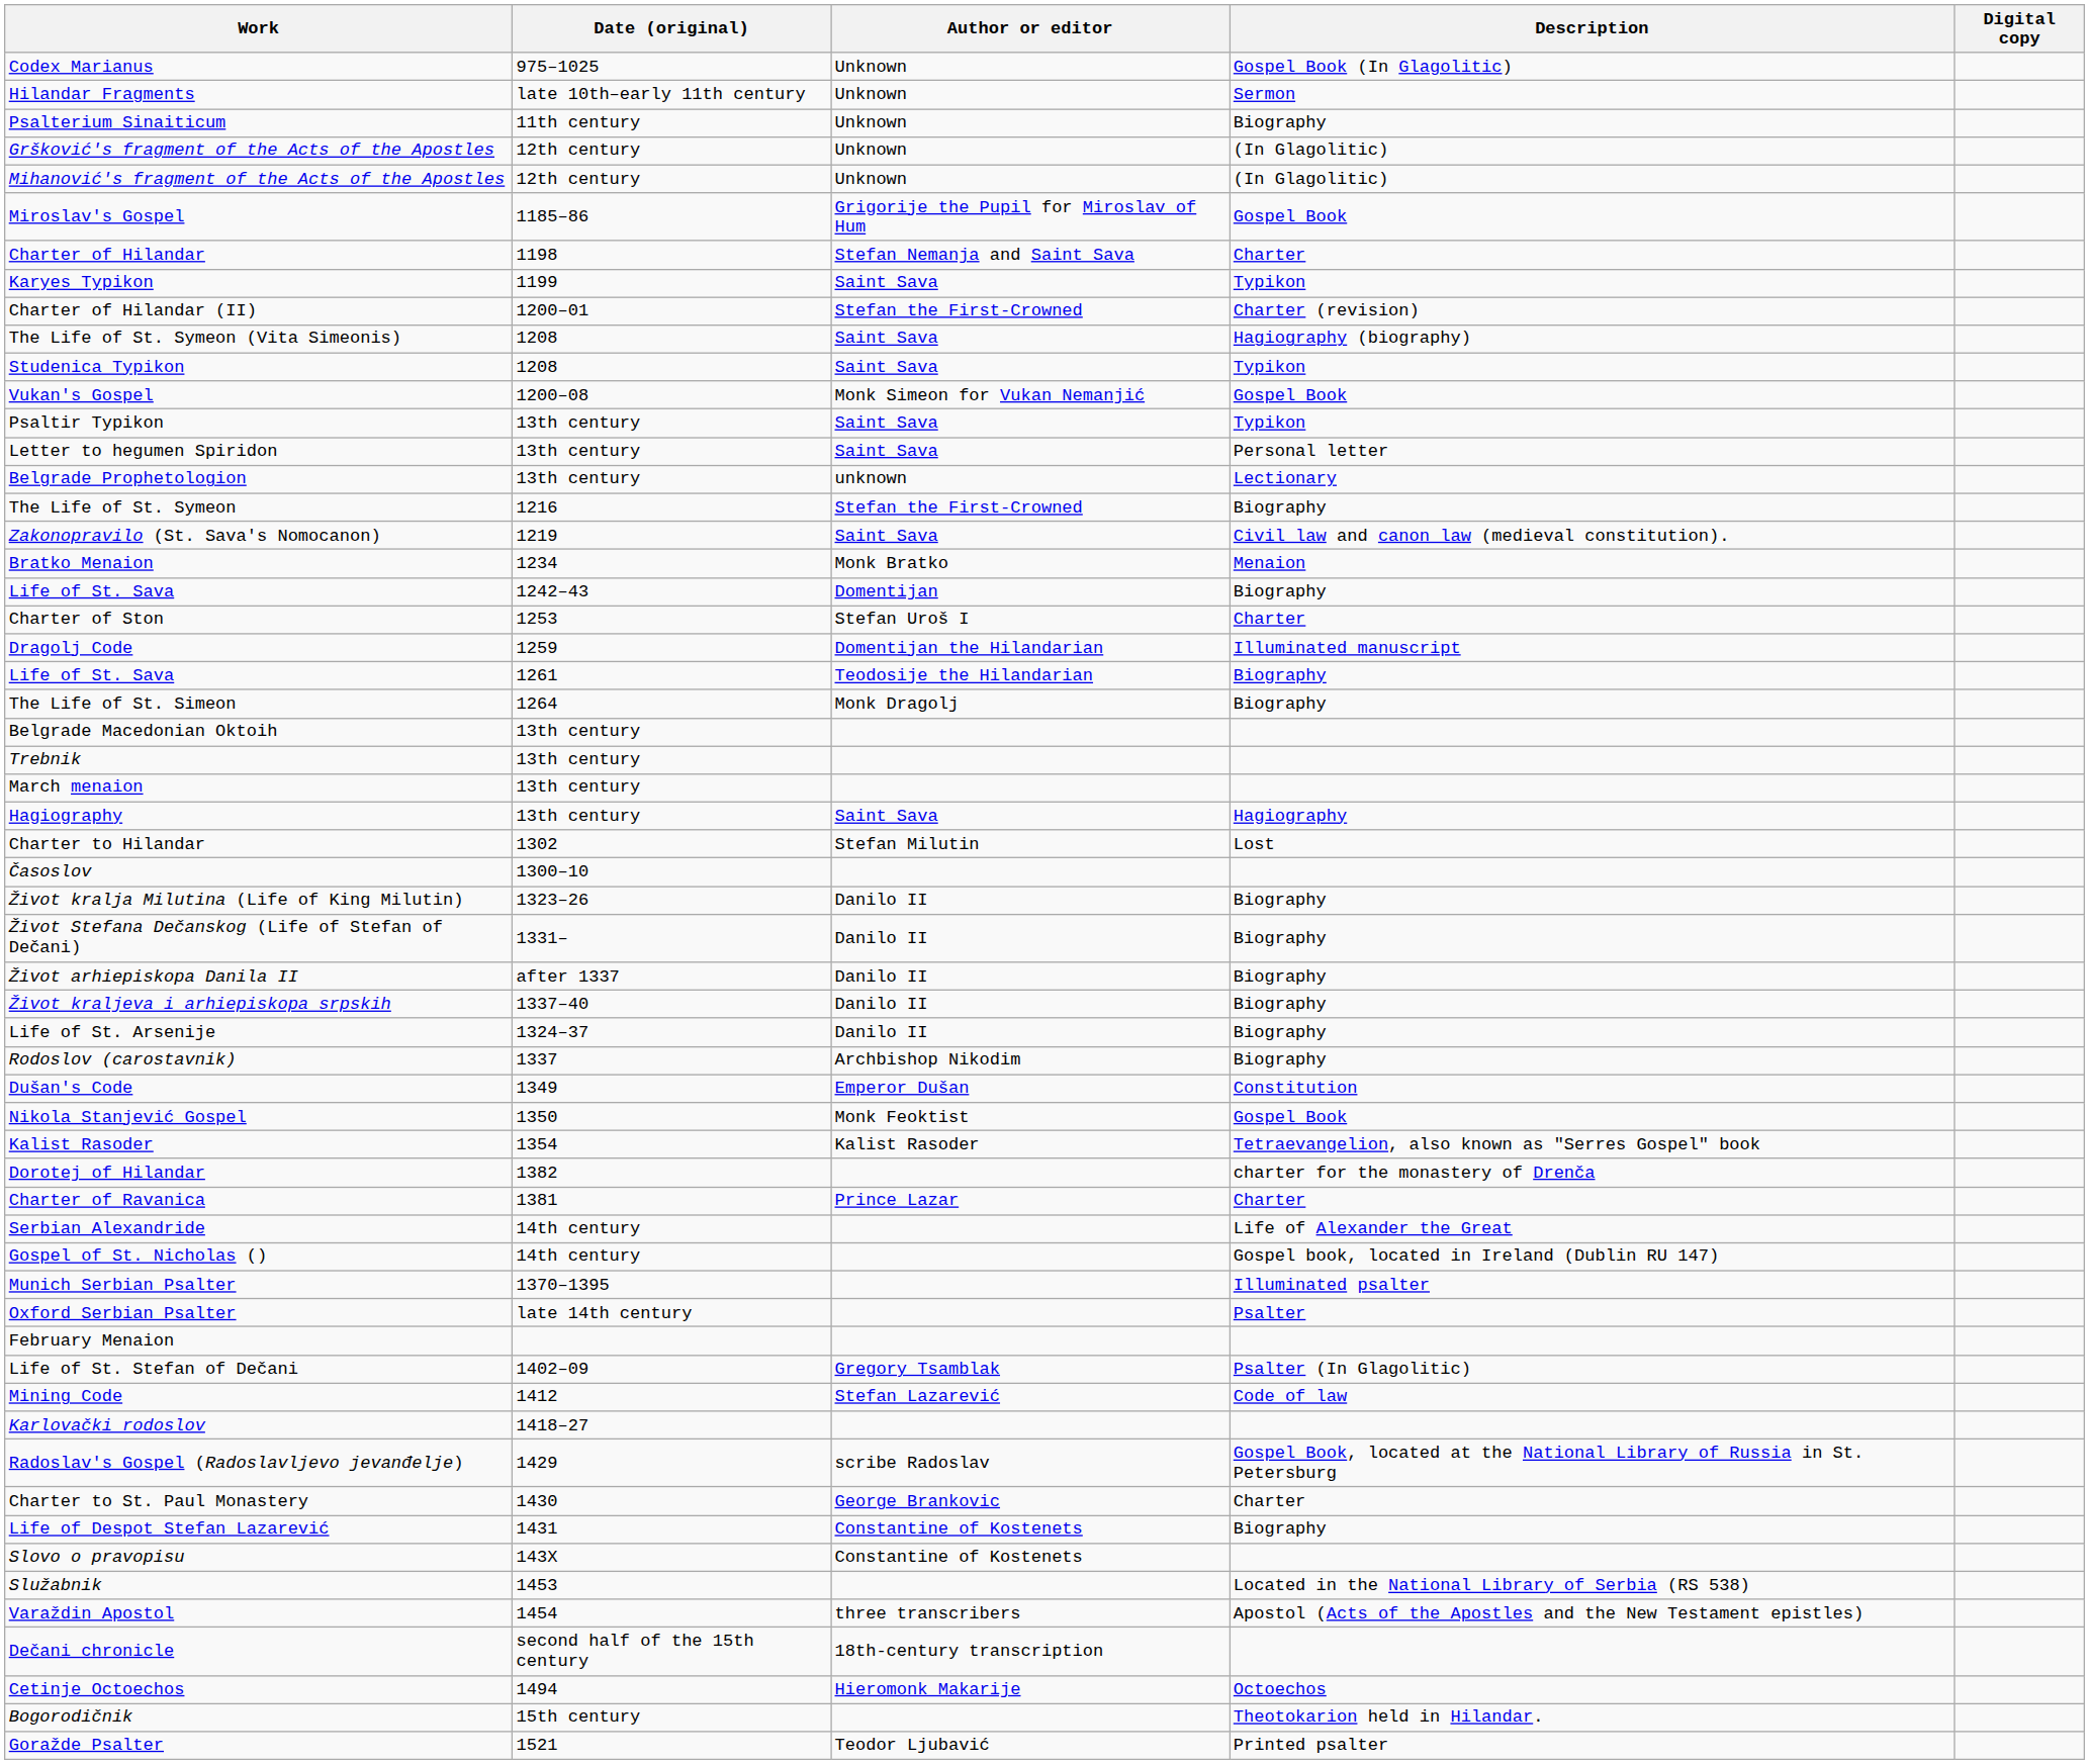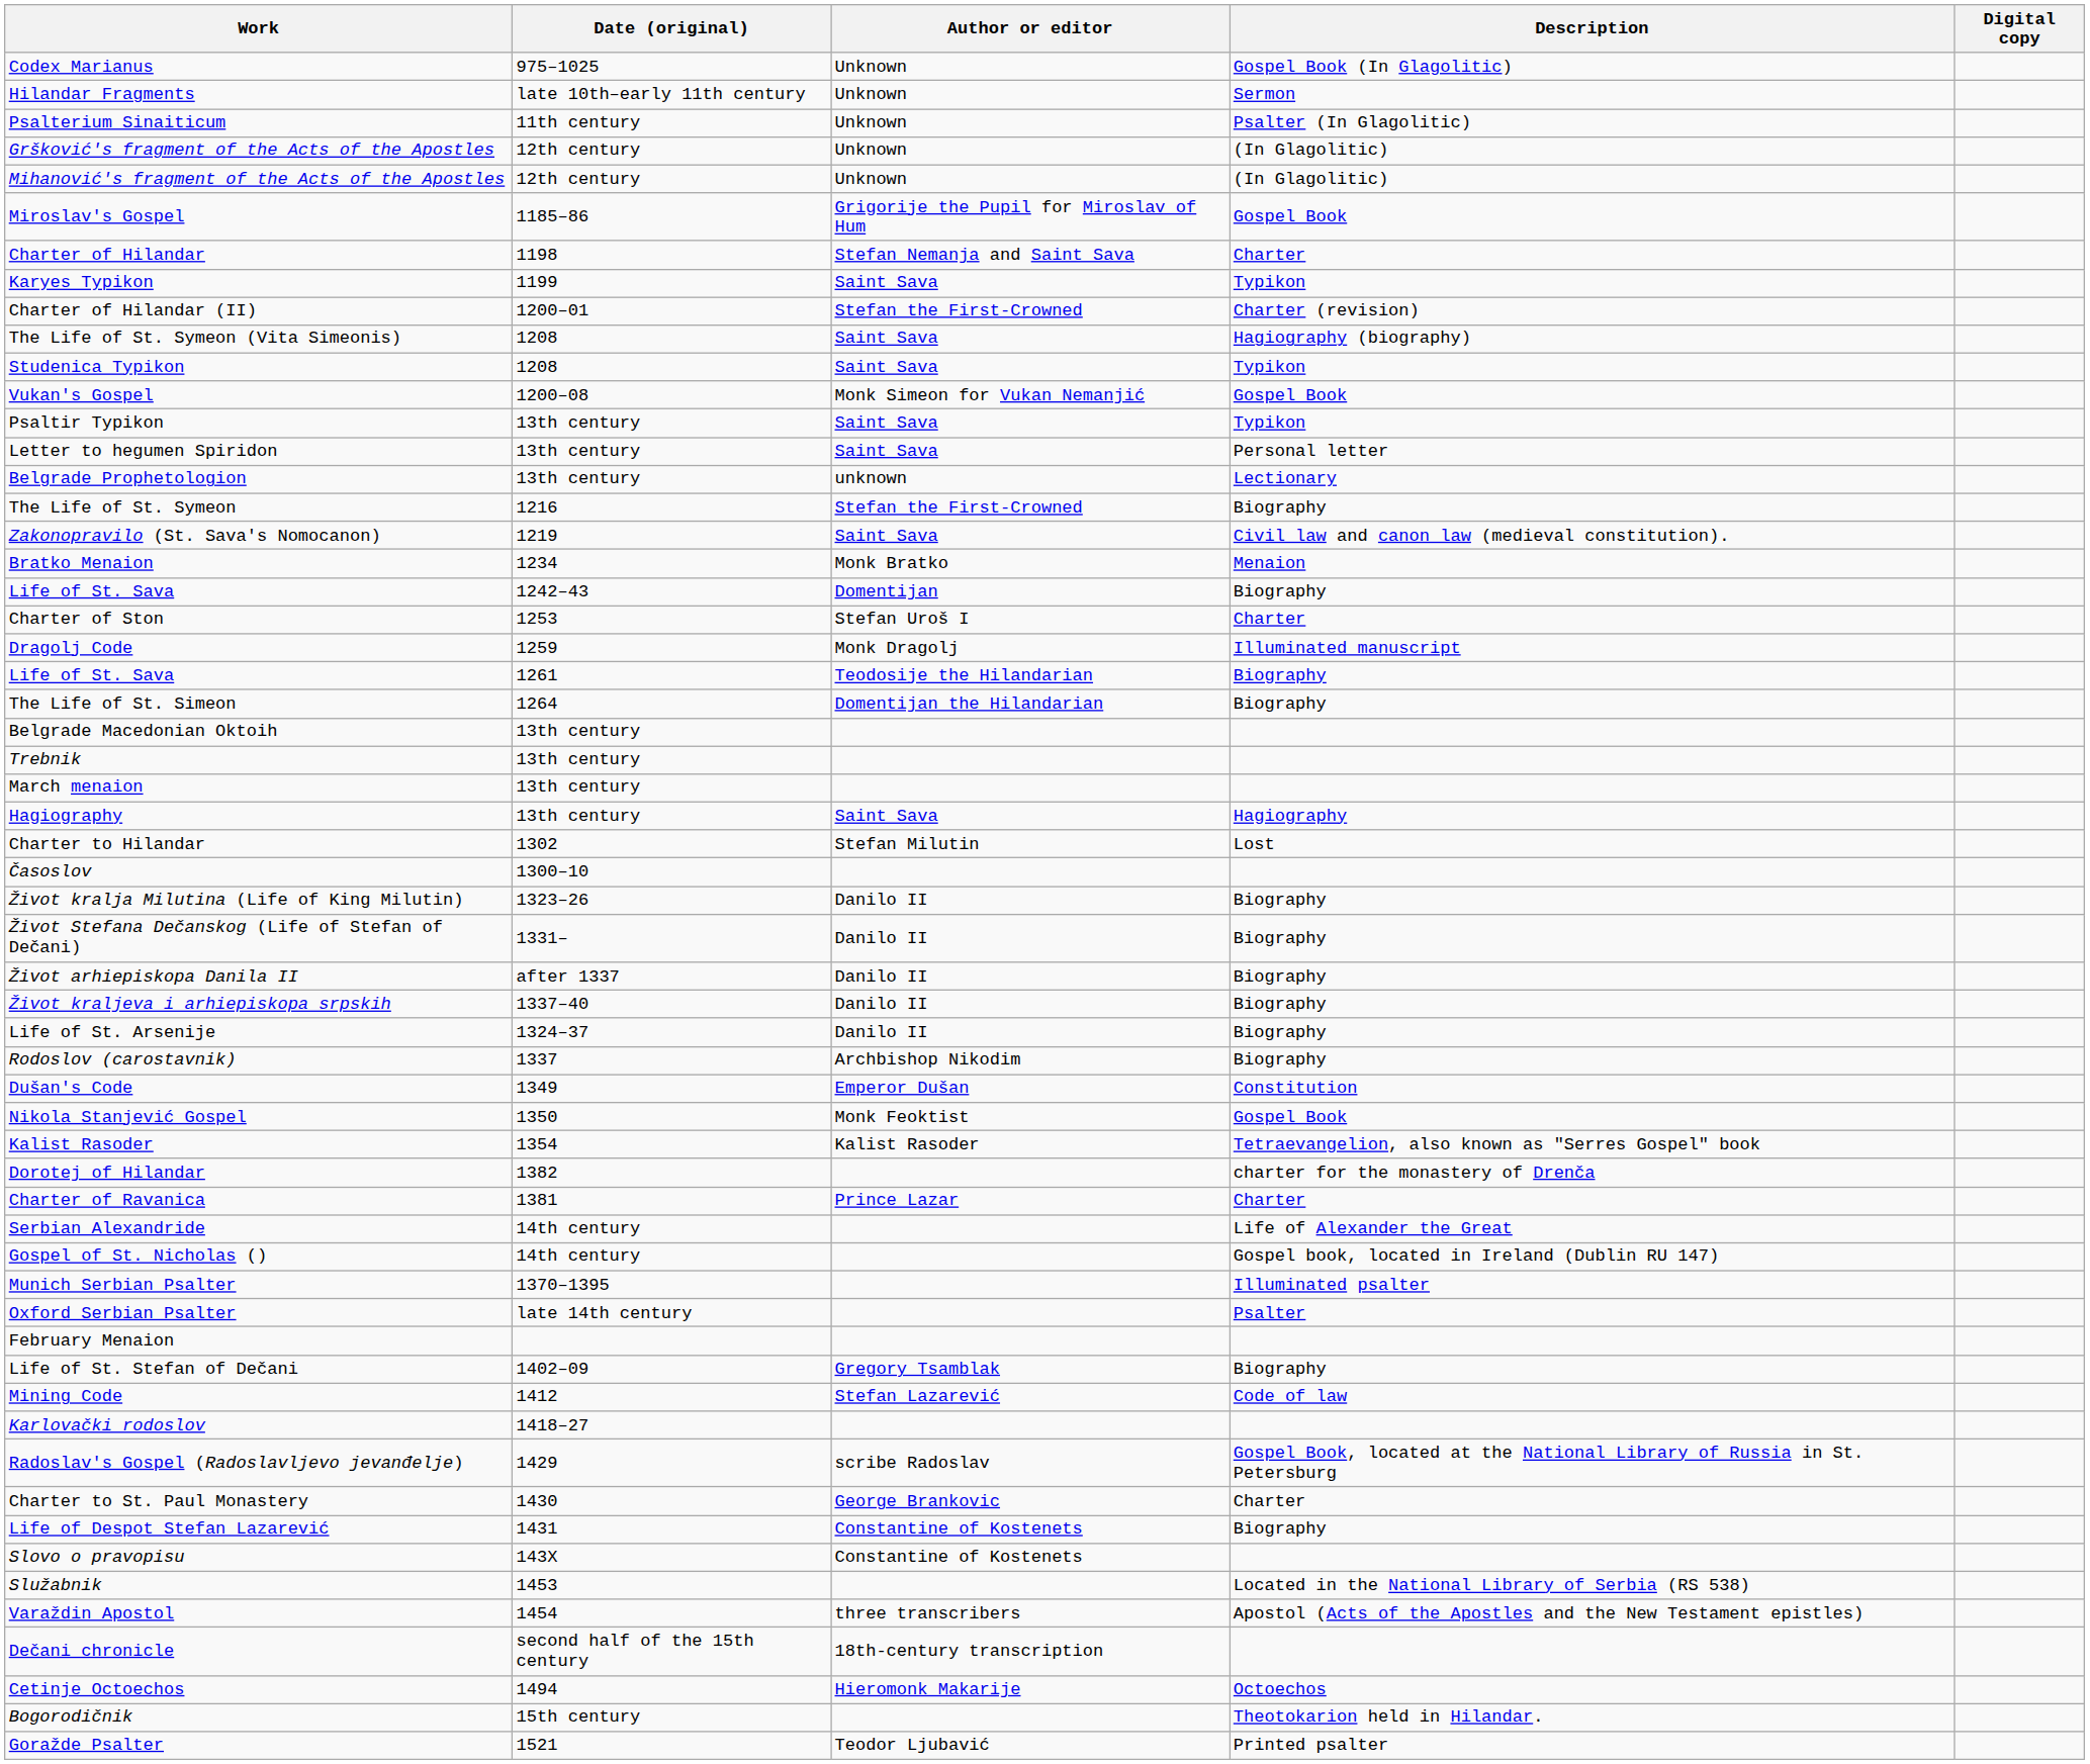Psalterium Sinaiticum | Description: Biography -> Psalter (In Glagolitic)
Dragolj Code | Author or editor: Domentijan the Hilandarian -> Monk Dragolj
The Life of St. Simeon | Author or editor: Monk Dragolj -> Domentijan the Hilandarian
Life of St. Stefan of Dečani | Description: Psalter (In Glagolitic) -> Biography
